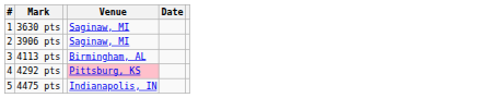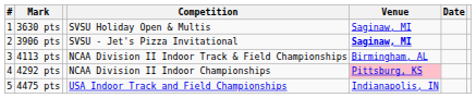+ column: Competition | SVSU Holiday Open & Multis | SVSU - Jet's Pizza Invitational | NCAA Division II Indoor Track & Field Championships | NCAA Division II Indoor Championships | USA Indoor Track and Field Championships
3906 pts | Venue: normal -> bold
